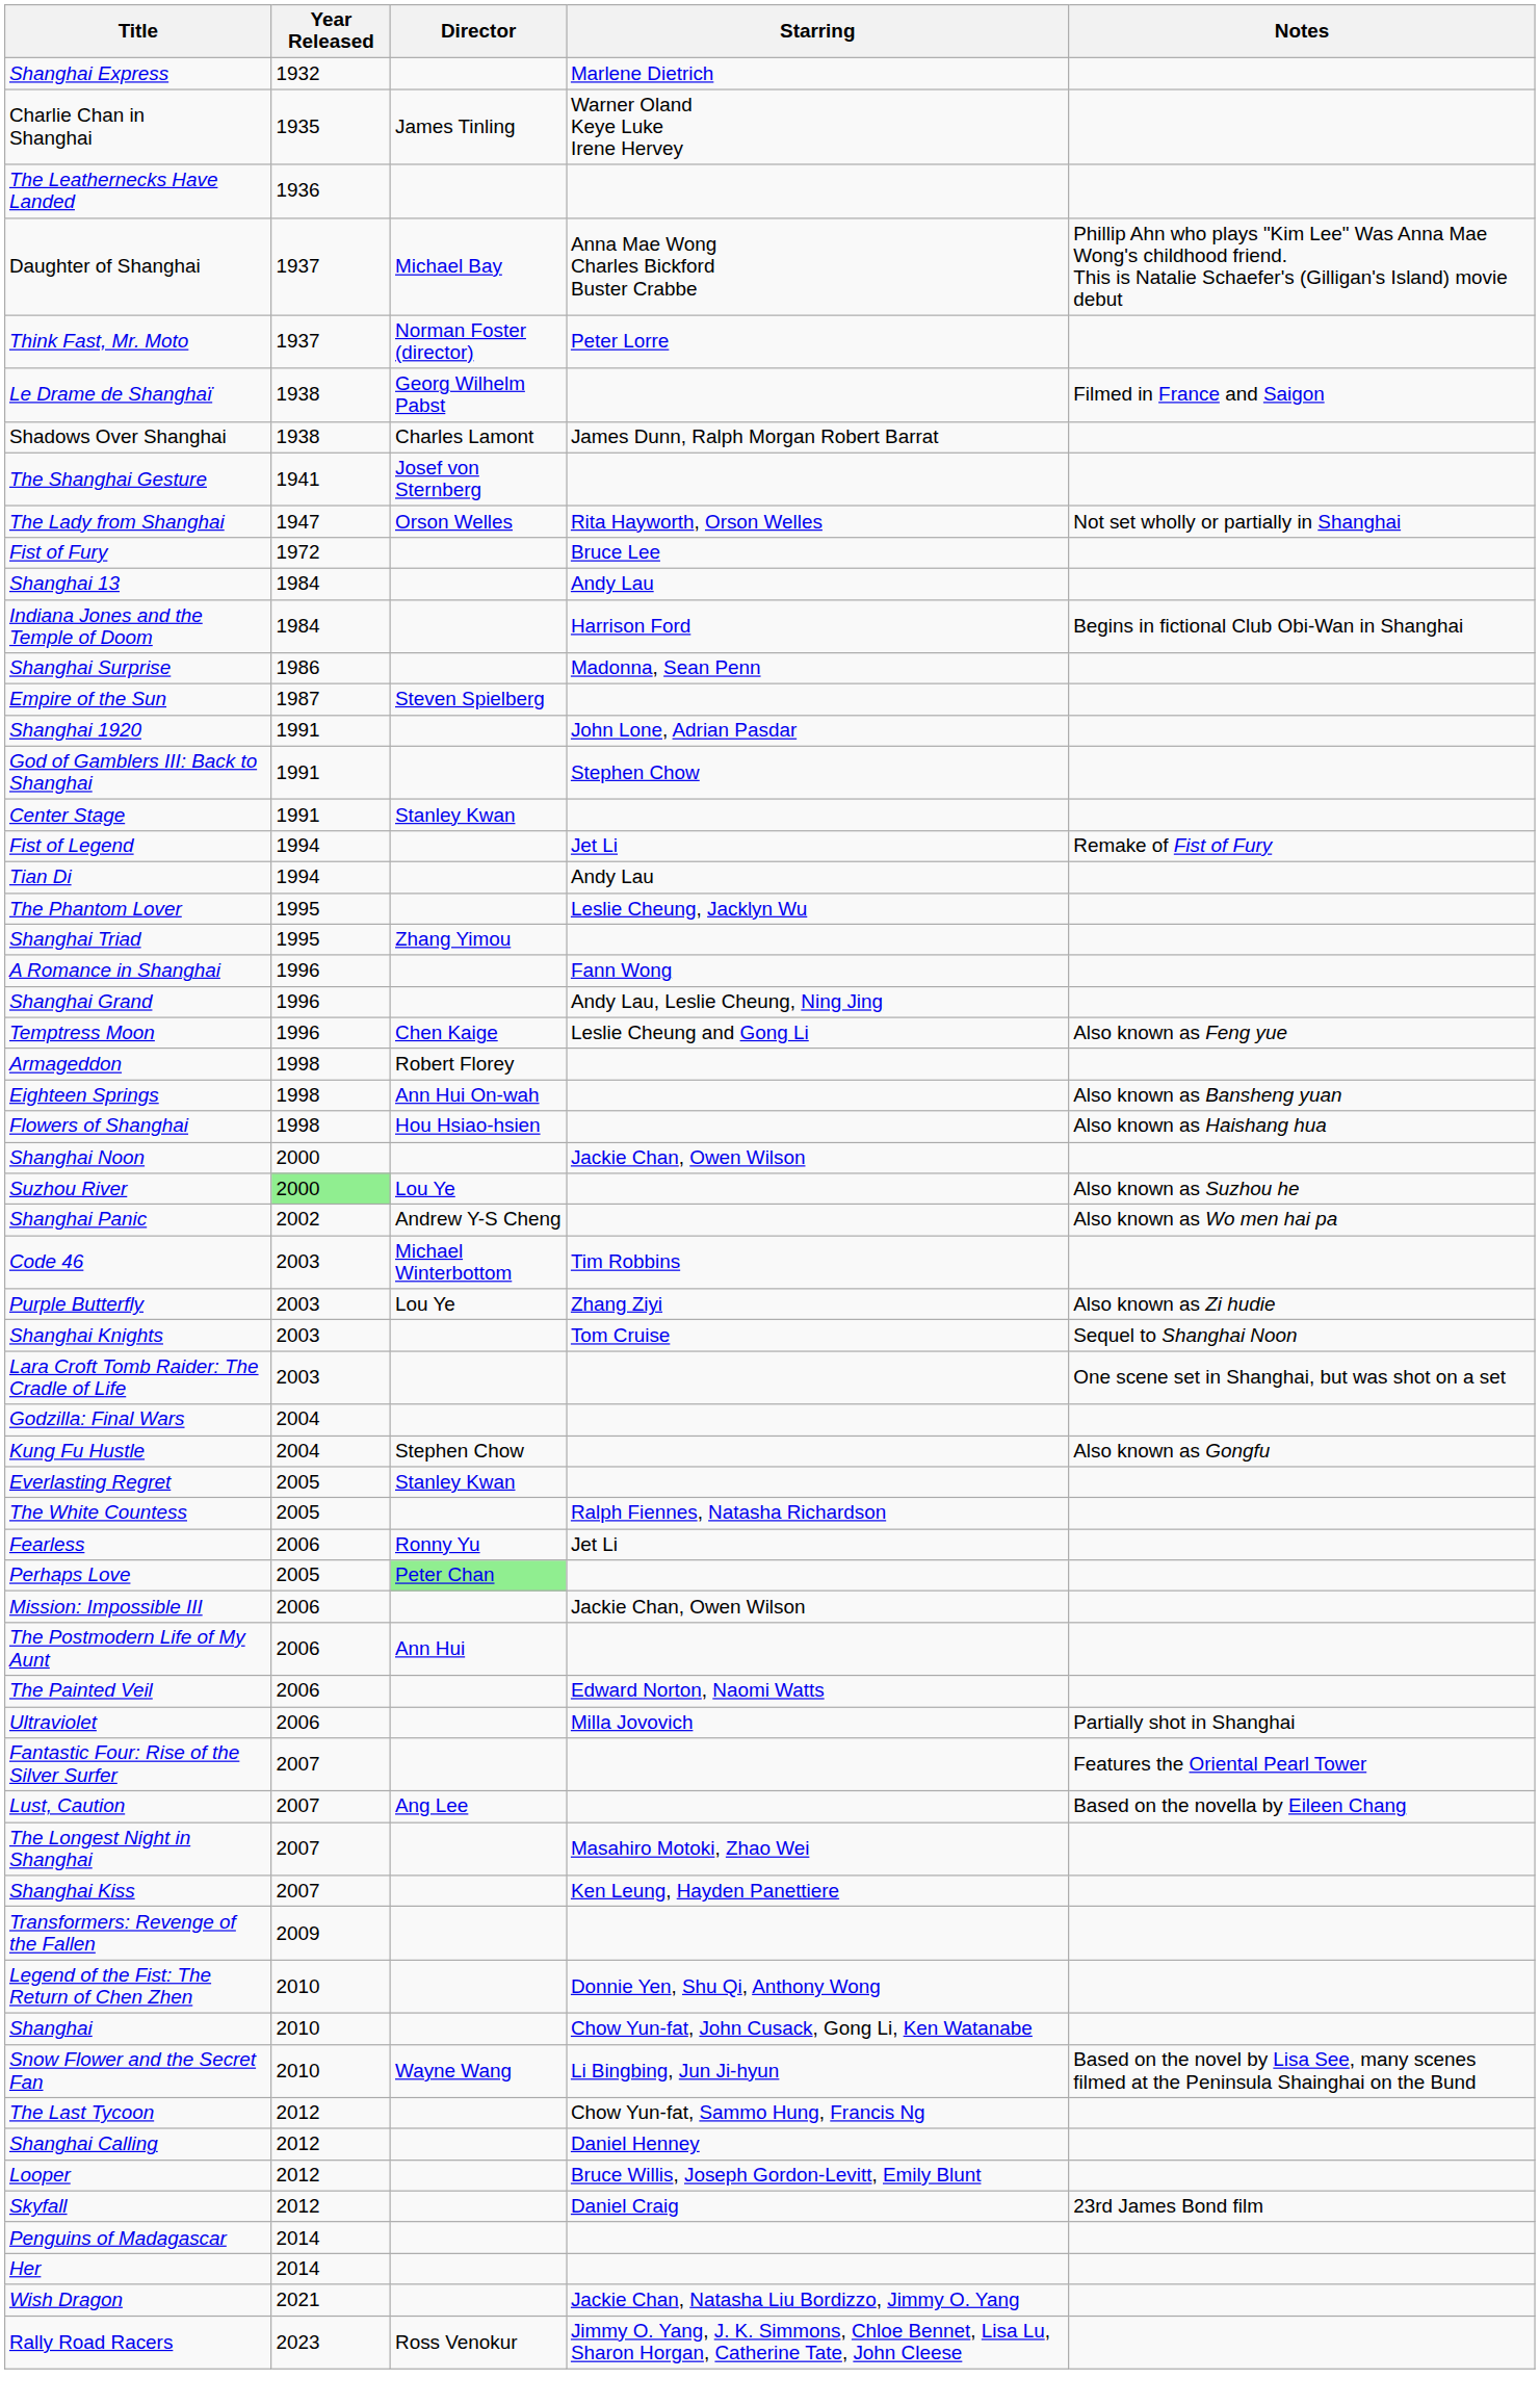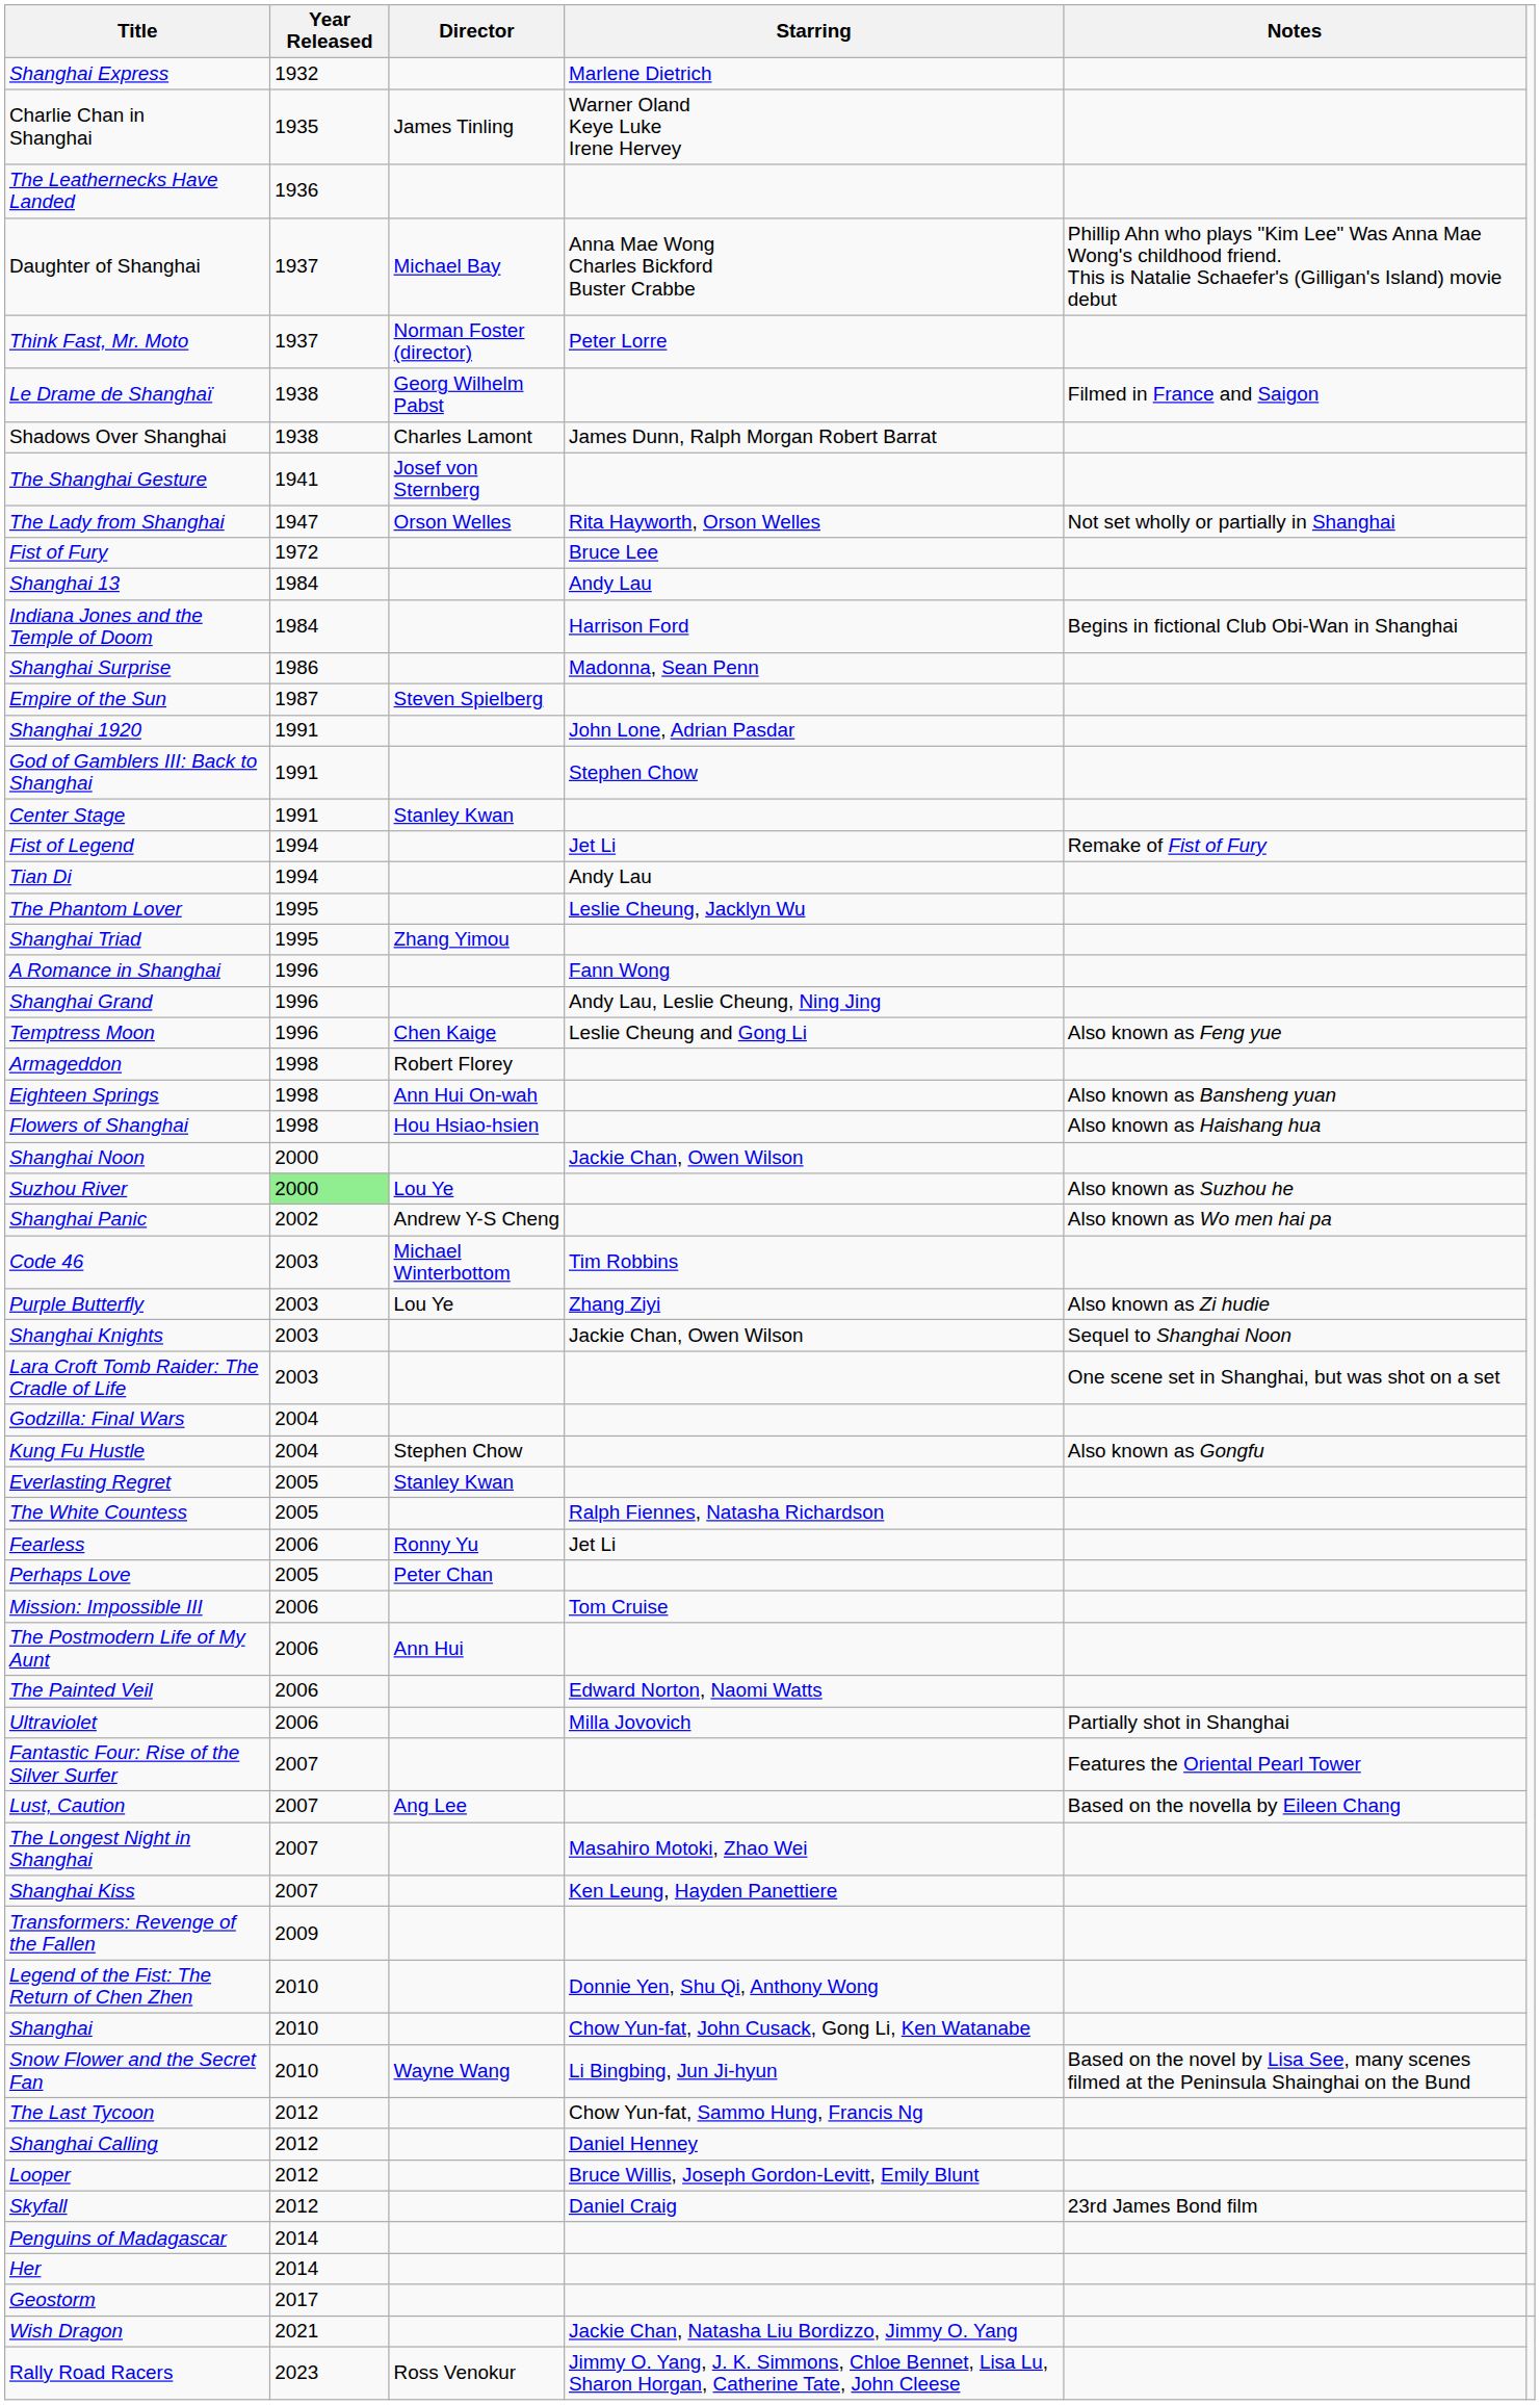Shanghai Knights | Starring: Tom Cruise -> Jackie Chan, Owen Wilson
Perhaps Love | Director: lightgreen background -> no background
Mission: Impossible III | Starring: Jackie Chan, Owen Wilson -> Tom Cruise
+ row: Geostorm | 2017
